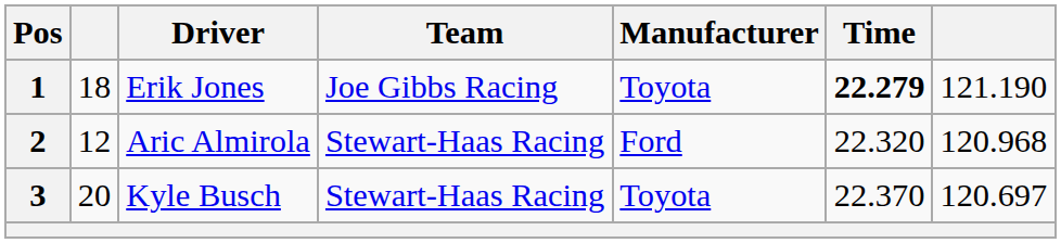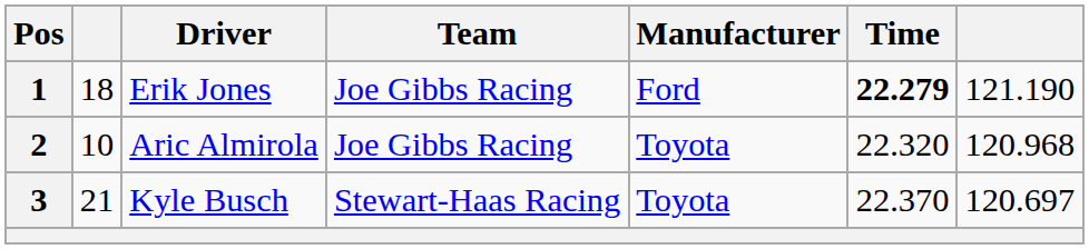1 | Manufacturer: Toyota -> Ford
2 | column 2: 12 -> 10
2 | Team: Stewart-Haas Racing -> Joe Gibbs Racing
2 | Manufacturer: Ford -> Toyota
3 | column 2: 20 -> 21
